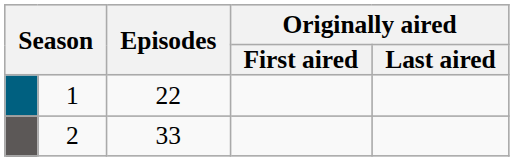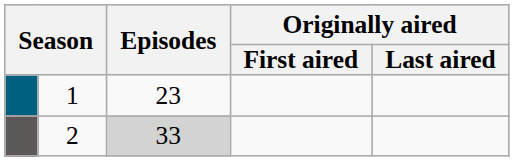1 | Episodes: 22 -> 23
2 | Episodes: no background -> lightgrey background
